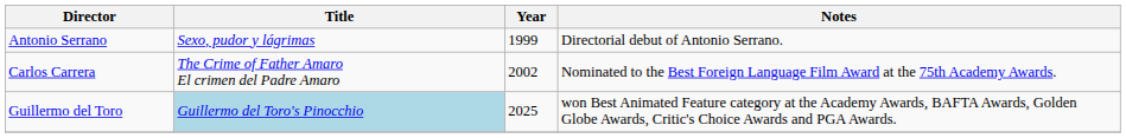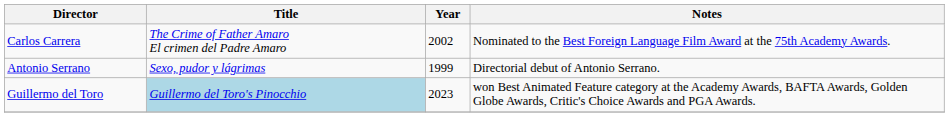rows swapped: Antonio Serrano <-> Carlos Carrera
Guillermo del Toro | Year: 2025 -> 2023
